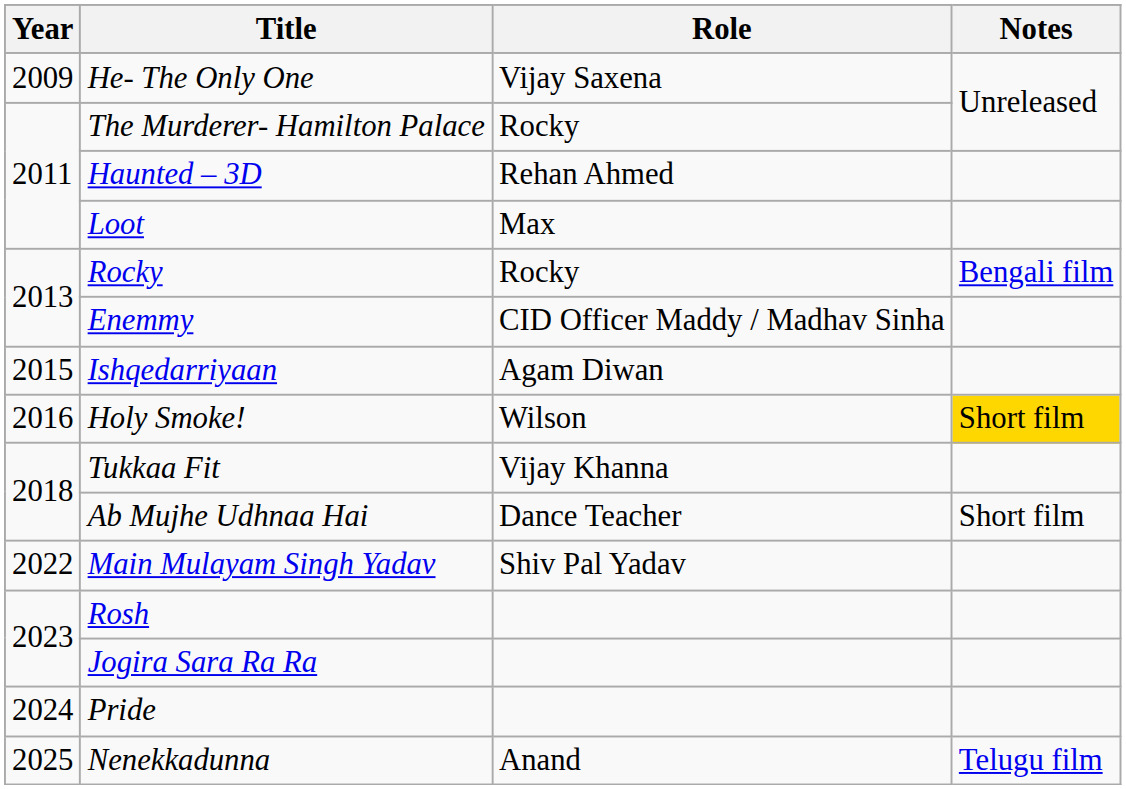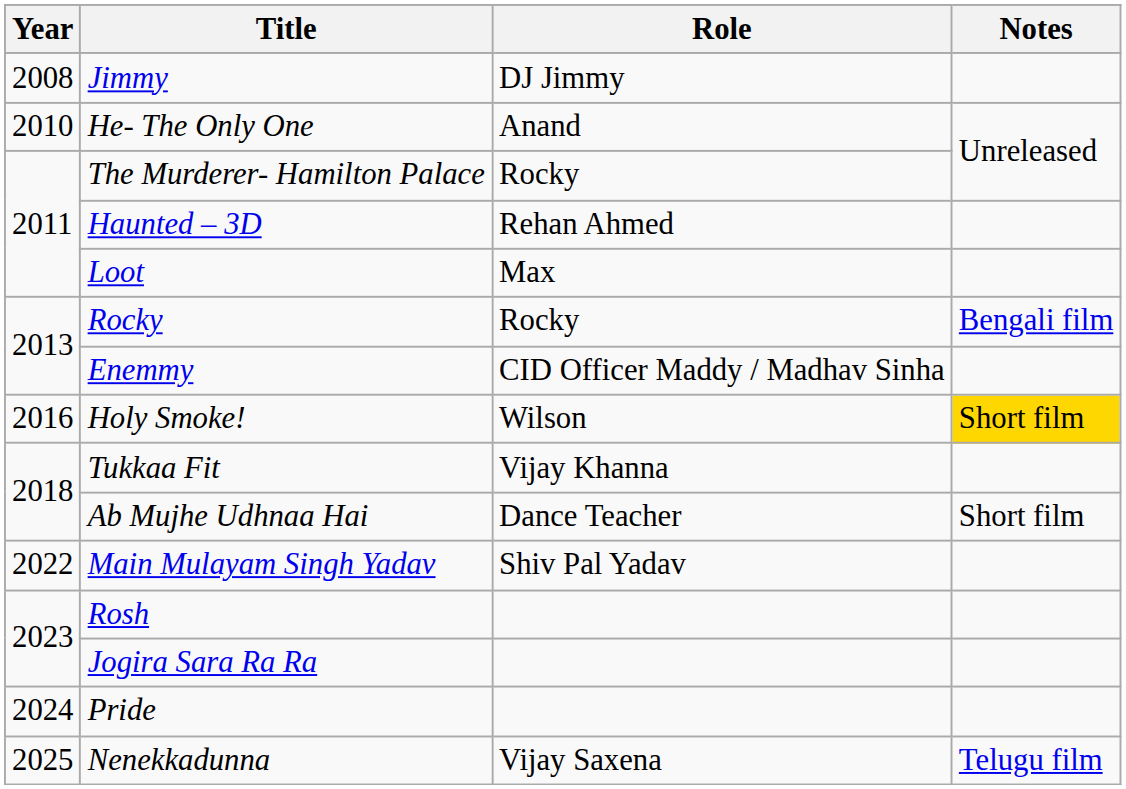+ row: 2008 | Jimmy | DJ Jimmy
He- The Only One | Year: 2009 -> 2010
He- The Only One | Role: Vijay Saxena -> Anand
- row: 2015 | Ishqedarriyaan | Agam Diwan
Nenekkadunna | Role: Anand -> Vijay Saxena
